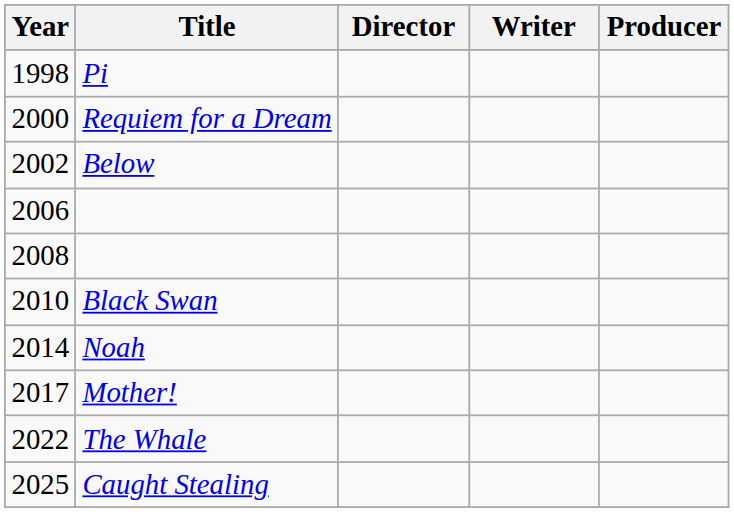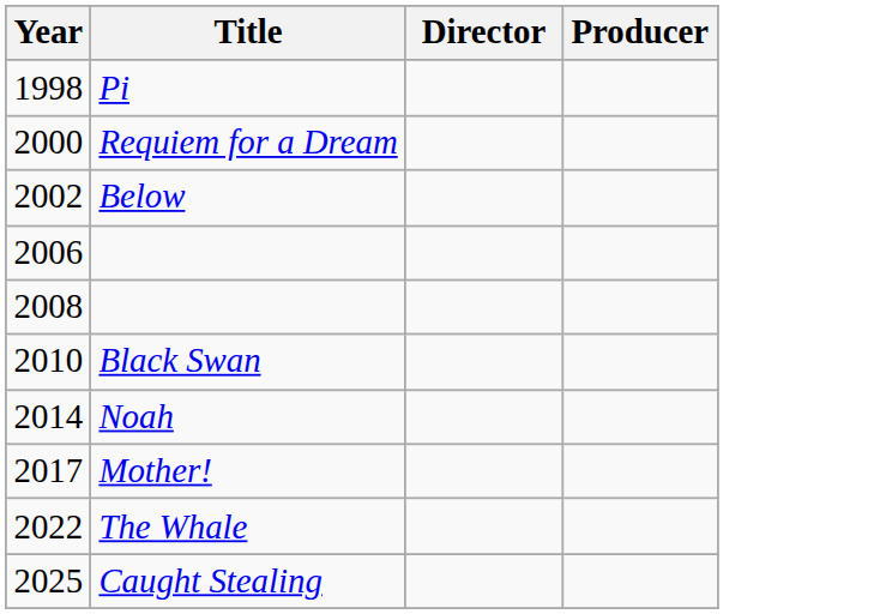- column: Writer
